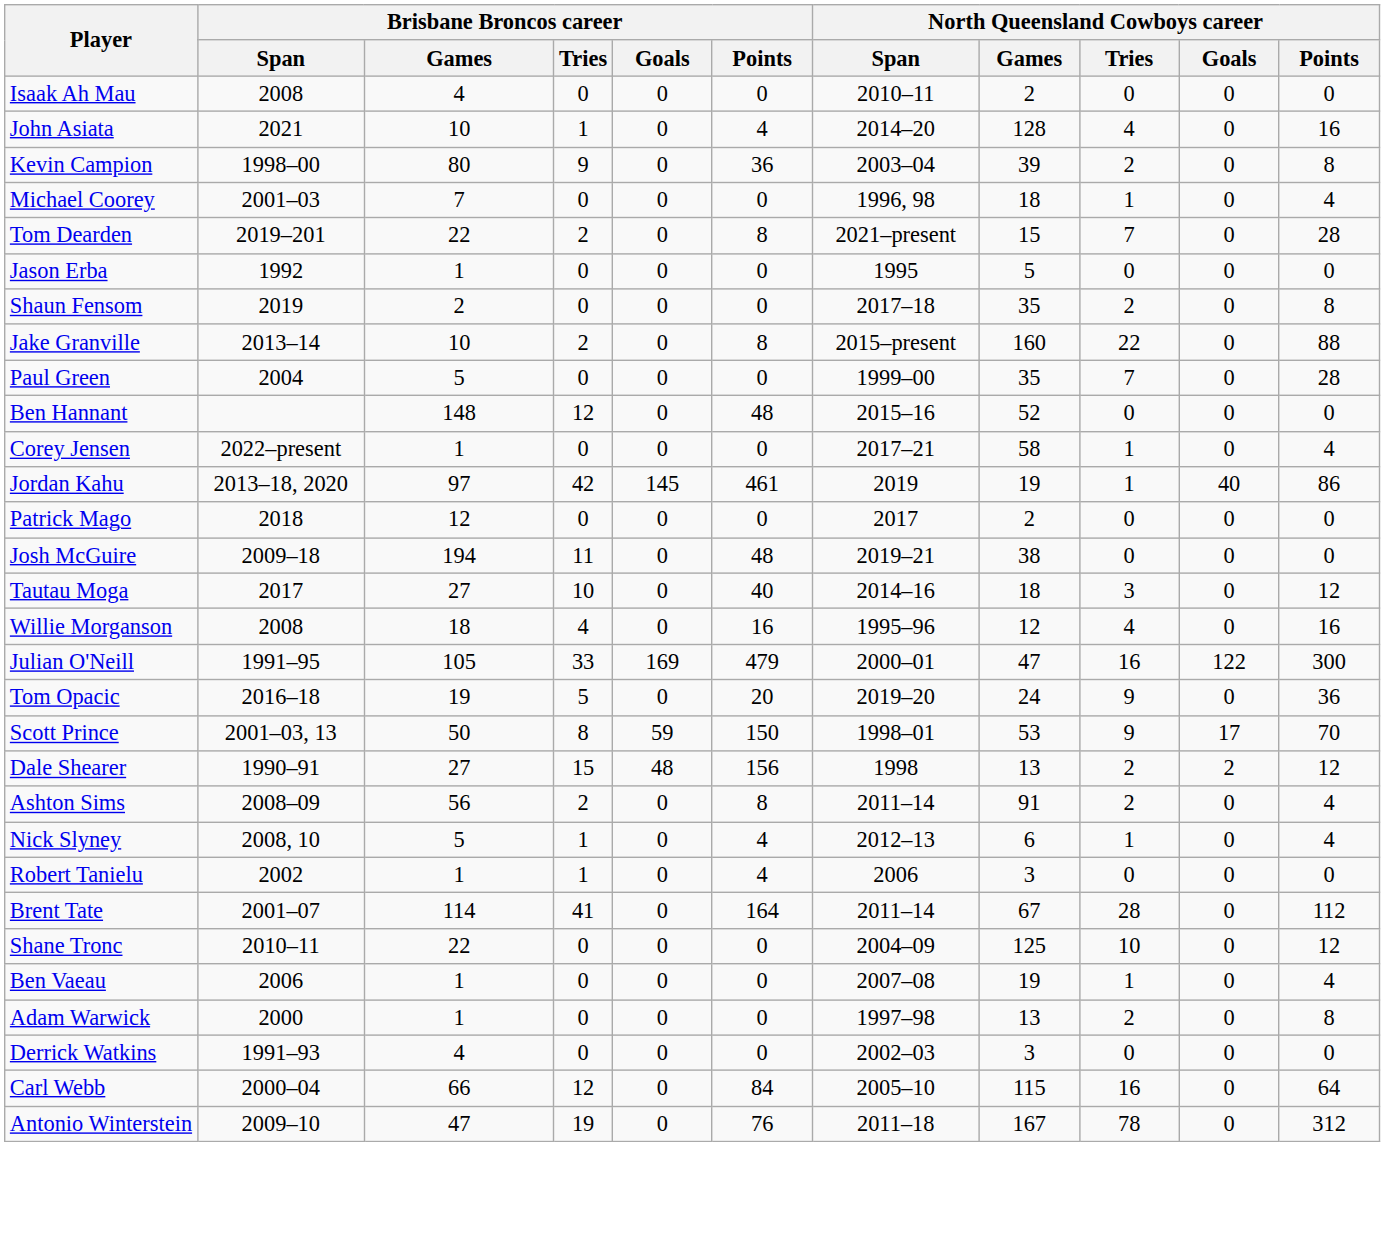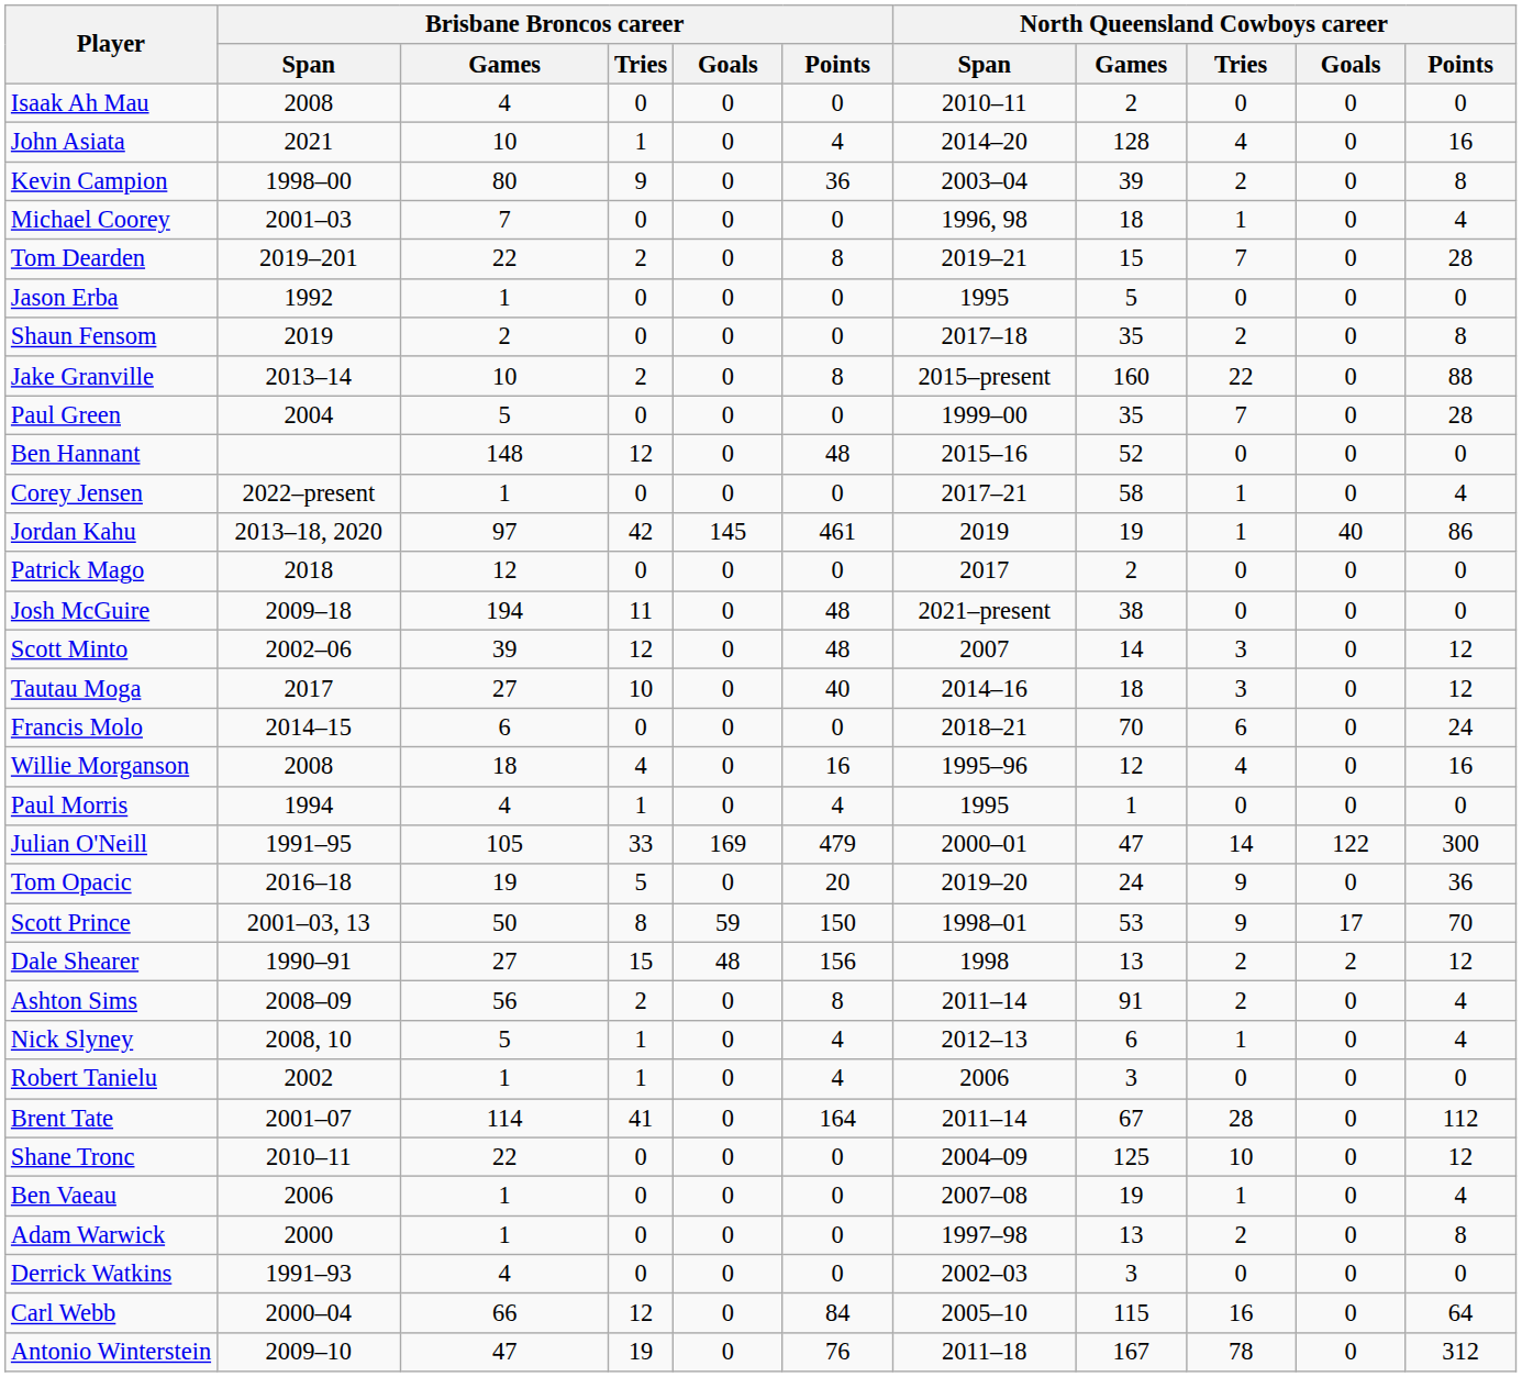Tom Dearden | North Queensland Cowboys career / Span: 2021–present -> 2019–21
Josh McGuire | North Queensland Cowboys career / Span: 2019–21 -> 2021–present
+ row: Scott Minto | 2002–06 | 39 | 12 | 0 | 48 | 2007 | 14 | 3 | 0 | 12
+ row: Francis Molo | 2014–15 | 6 | 0 | 0 | 0 | 2018–21 | 70 | 6 | 0 | 24
+ row: Paul Morris | 1994 | 4 | 1 | 0 | 4 | 1995 | 1 | 0 | 0 | 0
Julian O'Neill | North Queensland Cowboys career / Tries: 16 -> 14
